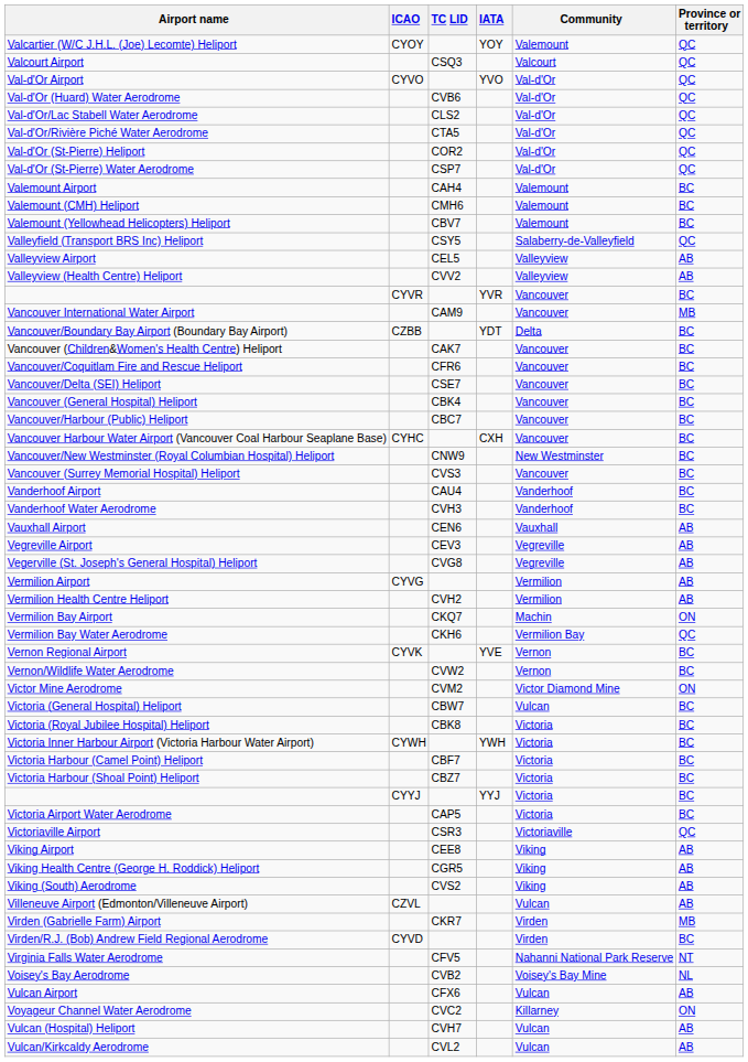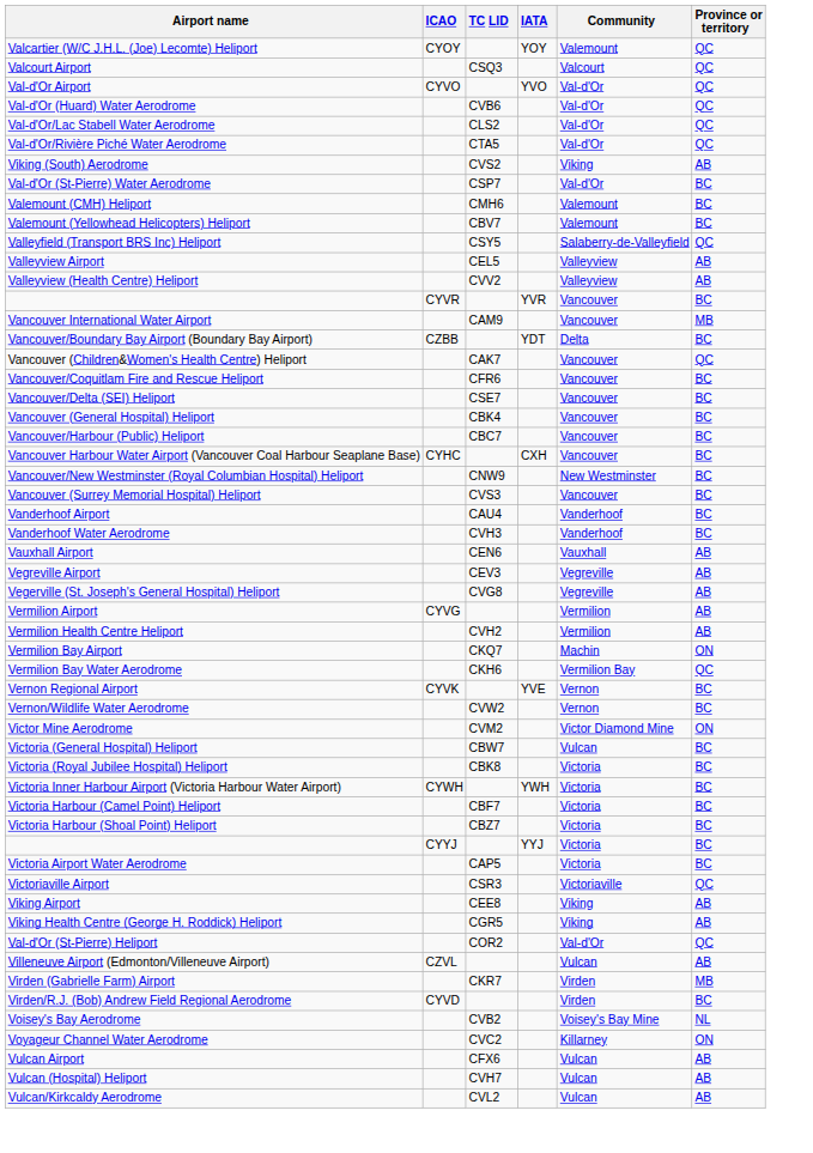rows swapped: Val-d'Or (St-Pierre) Heliport <-> Viking (South) Aerodrome
Val-d'Or (St-Pierre) Water Aerodrome | Province or territory: QC -> BC
- row: Valemount Airport | CAH4 | Valemount | BC
Vancouver (Children&Women's Health Centre) Heliport | Province or territory: BC -> QC
- row: Virginia Falls Water Aerodrome | CFV5 | Nahanni National Park Reserve | NT
rows swapped: Voyageur Channel Water Aerodrome <-> Vulcan Airport
